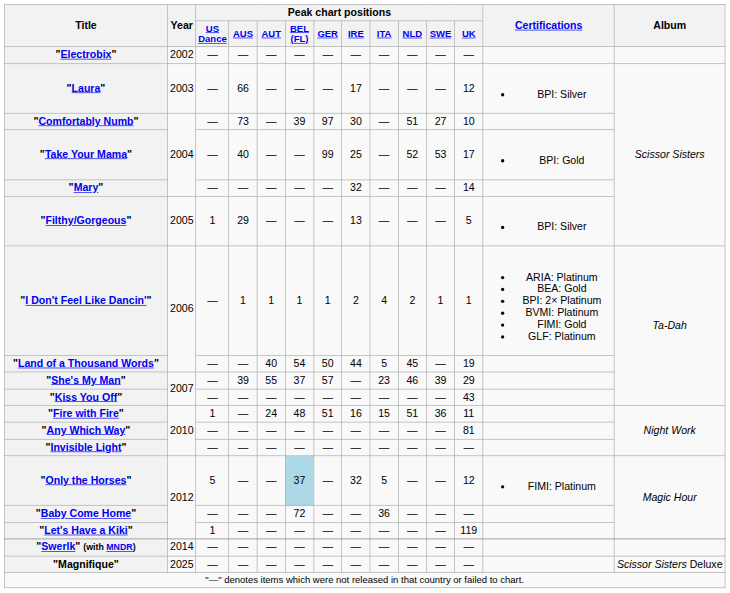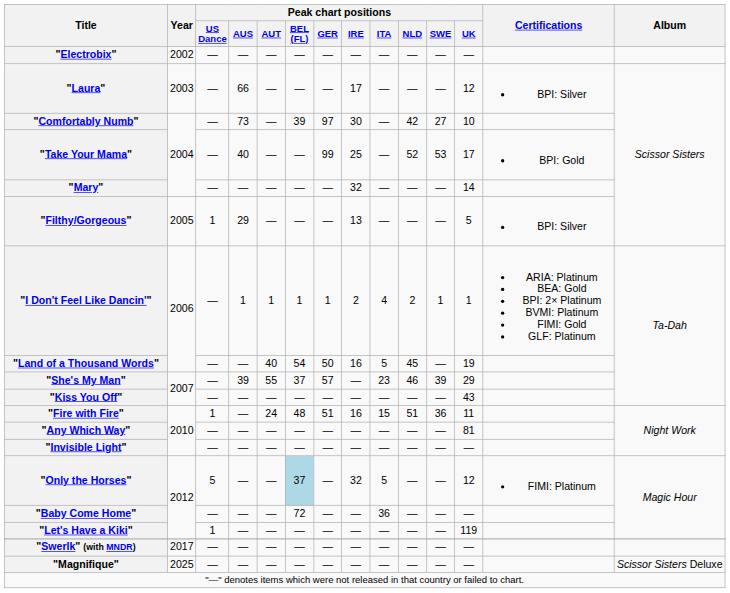"Comfortably Numb" | Peak chart positions / NLD: 51 -> 42
"Land of a Thousand Words" | Peak chart positions / IRE: 44 -> 16
"Swerlk" (with MNDR) | Year: 2014 -> 2017
